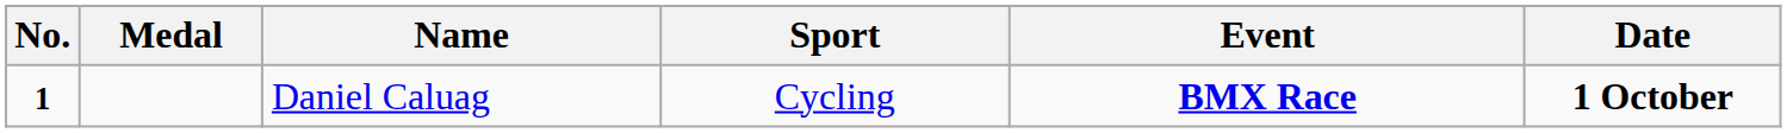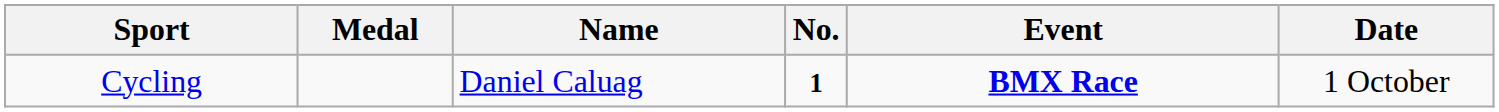columns swapped: No. <-> Sport
Daniel Caluag | Date: bold -> normal
